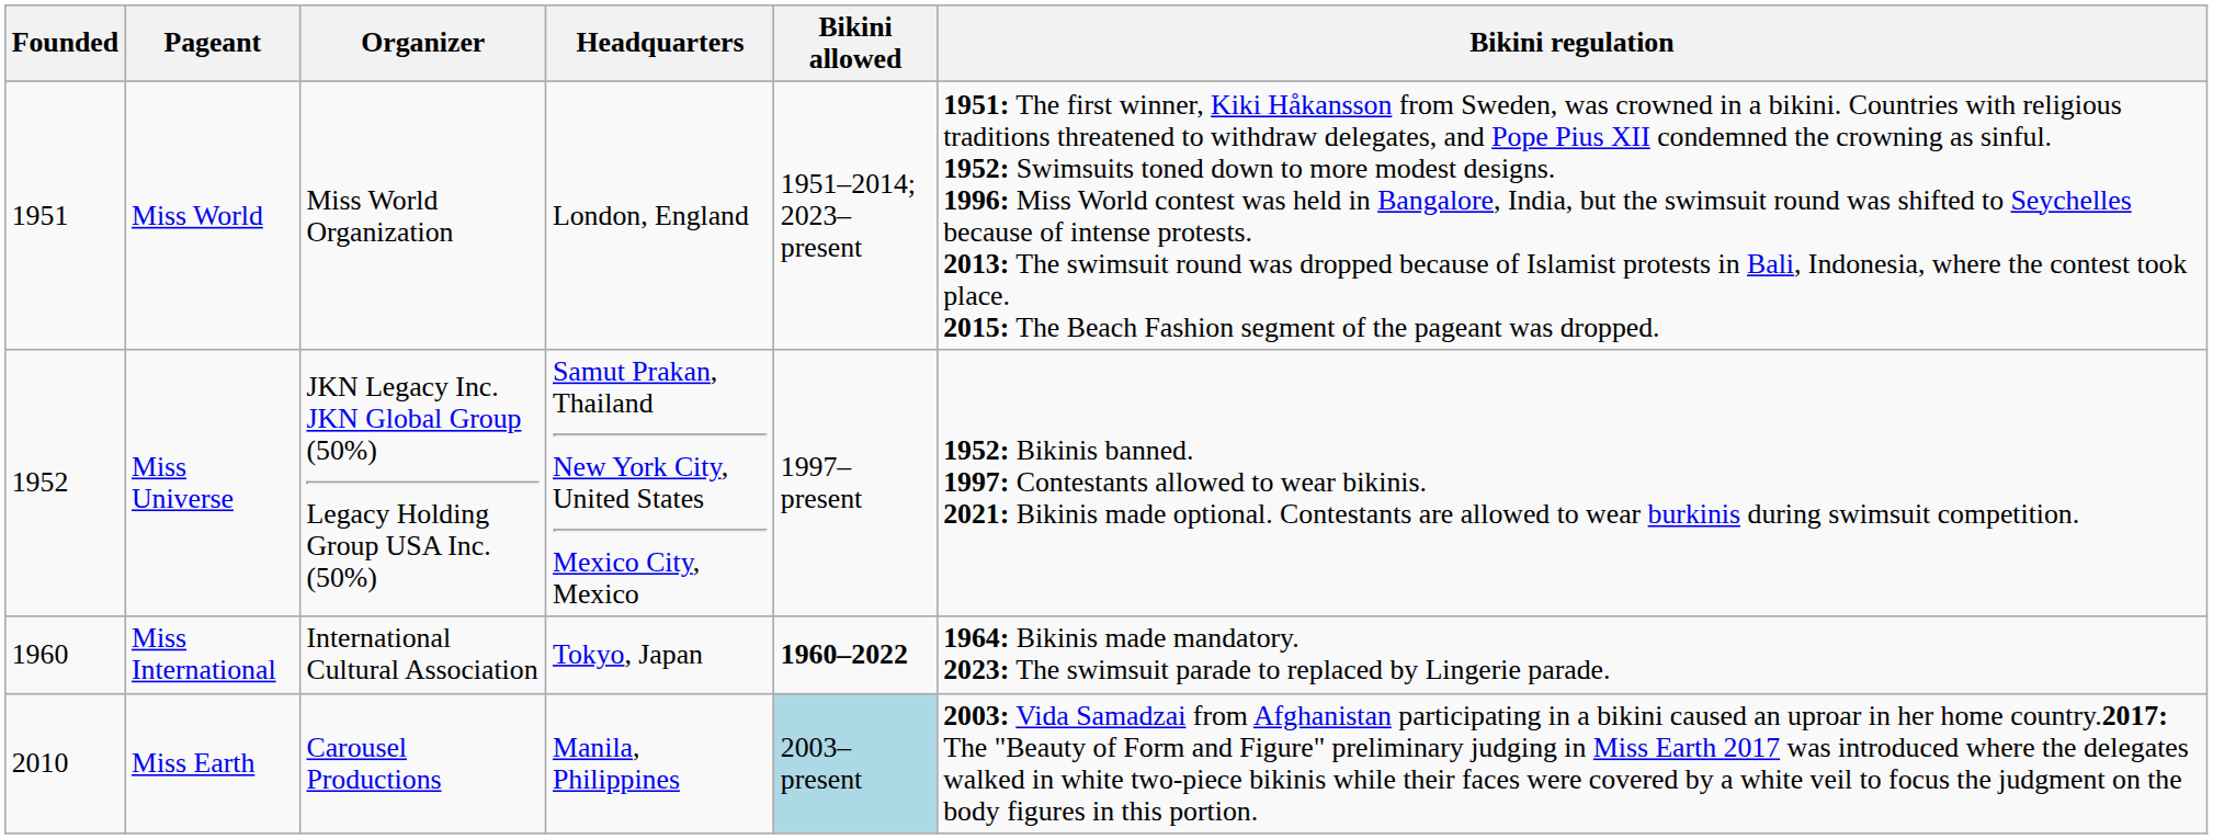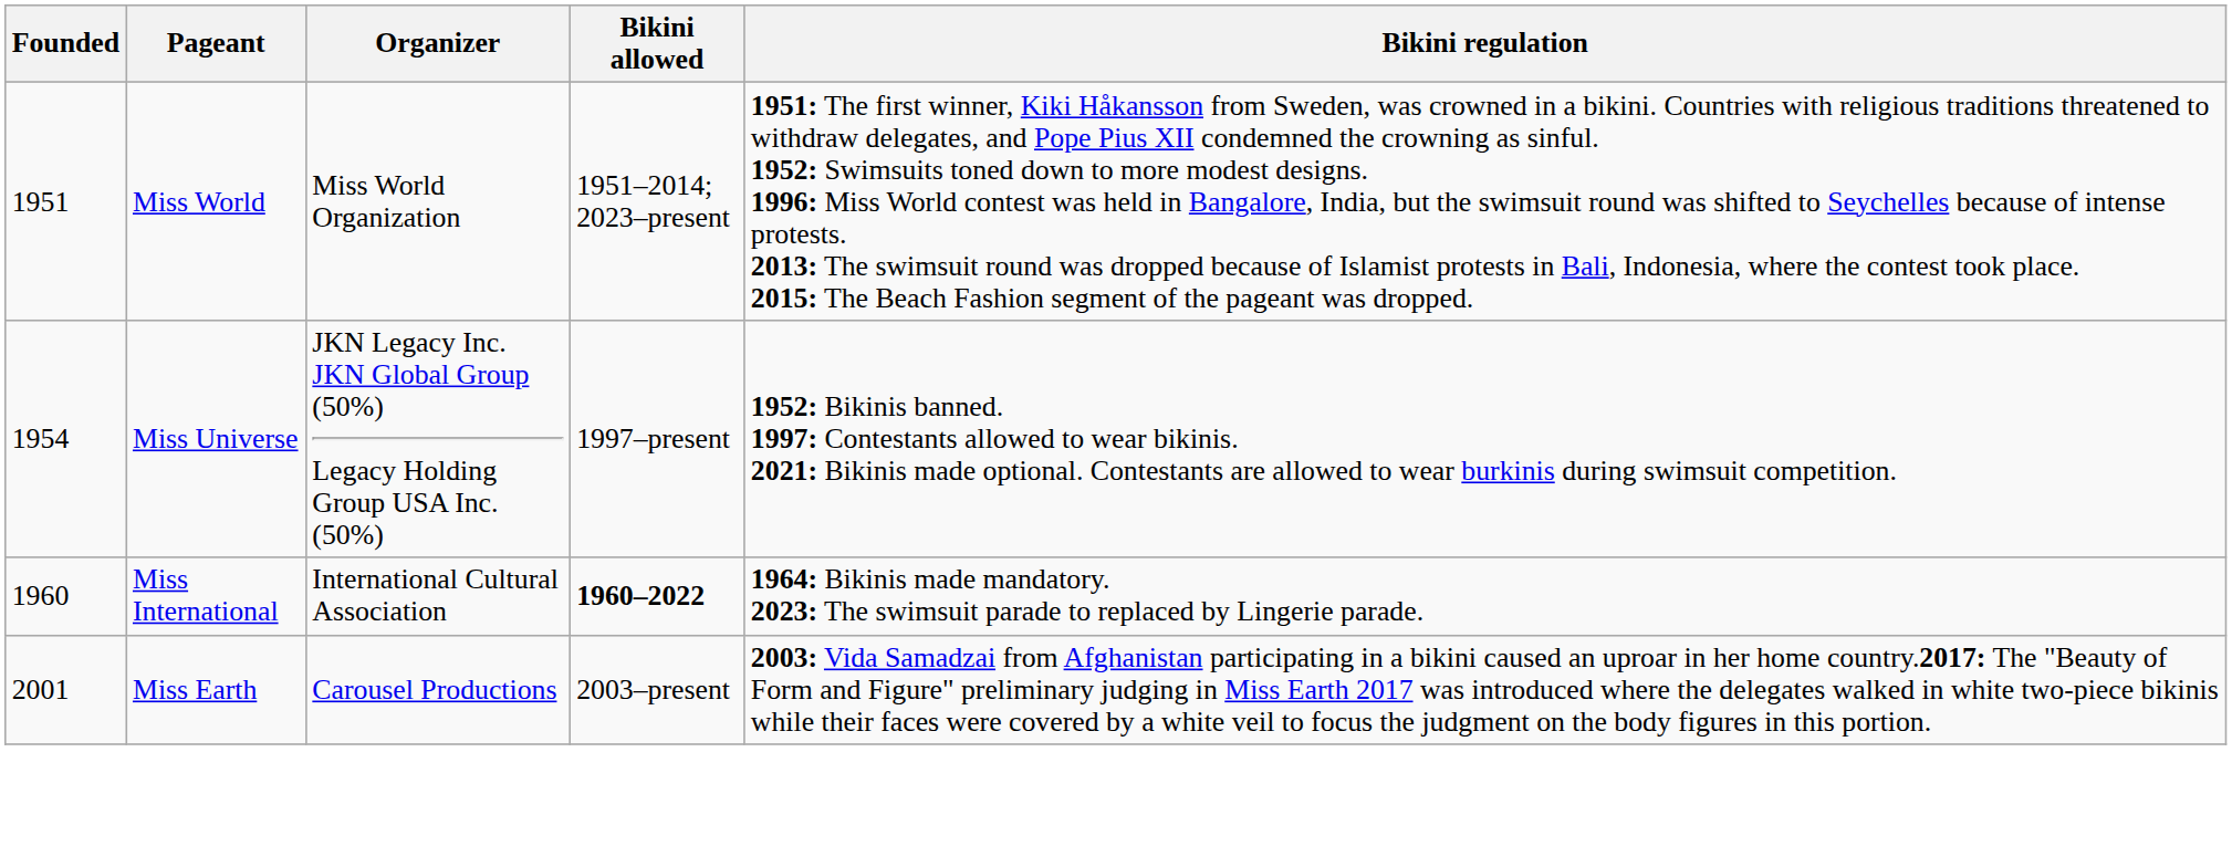- column: Headquarters | London, England | Samut Prakan, Thailand New York City, United States Mexico City, Mexico | Tokyo, Japan | Manila, Philippines
Miss Universe | Founded: 1952 -> 1954
Miss Earth | Founded: 2010 -> 2001
Miss Earth | Bikini allowed: lightblue background -> no background
